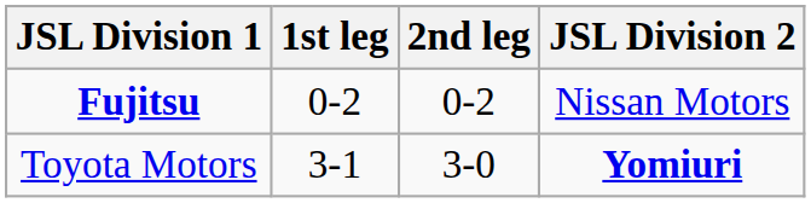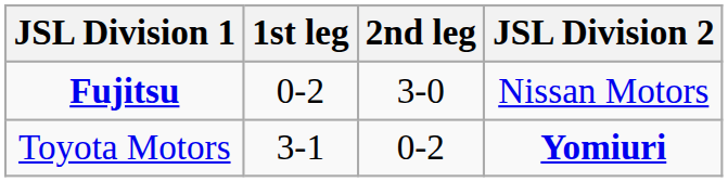Fujitsu | 2nd leg: 0-2 -> 3-0
Toyota Motors | 2nd leg: 3-0 -> 0-2
